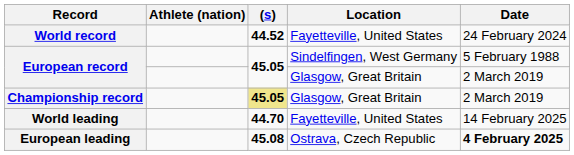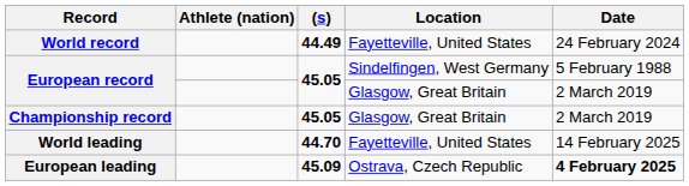World record | (s): 44.52 -> 44.49
Championship record | (s): khaki background -> no background
European leading | (s): 45.08 -> 45.09
